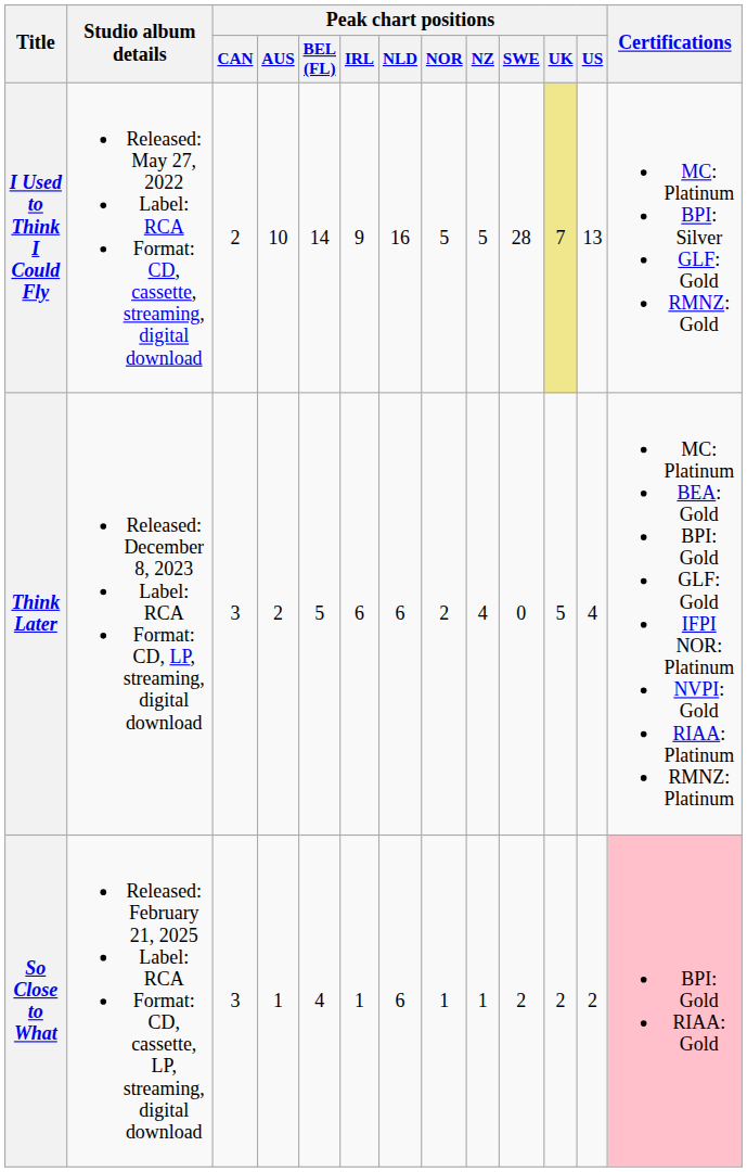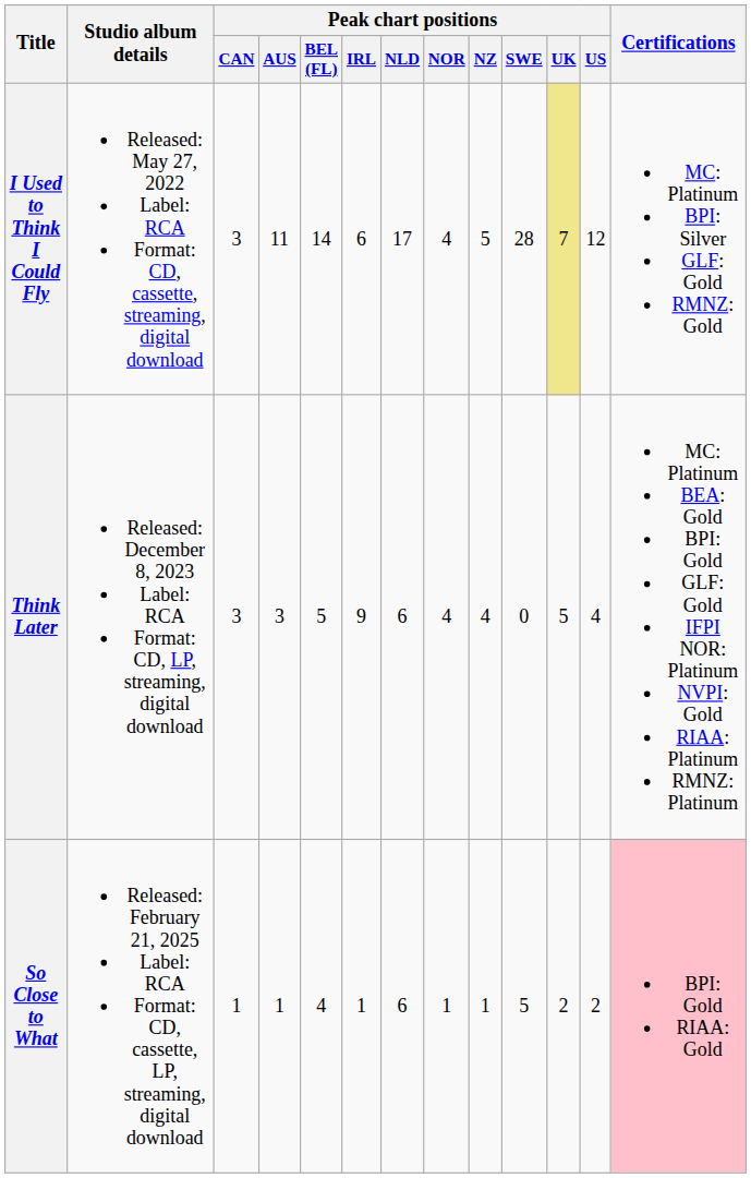I Used to Think I Could Fly | Peak chart positions / CAN: 2 -> 3
I Used to Think I Could Fly | Peak chart positions / AUS: 10 -> 11
I Used to Think I Could Fly | Peak chart positions / IRL: 9 -> 6
I Used to Think I Could Fly | Peak chart positions / NLD: 16 -> 17
I Used to Think I Could Fly | Peak chart positions / NOR: 5 -> 4
I Used to Think I Could Fly | Peak chart positions / US: 13 -> 12
Think Later | Peak chart positions / AUS: 2 -> 3
Think Later | Peak chart positions / IRL: 6 -> 9
Think Later | Peak chart positions / NOR: 2 -> 4
So Close to What | Peak chart positions / CAN: 3 -> 1
So Close to What | Peak chart positions / SWE: 2 -> 5
